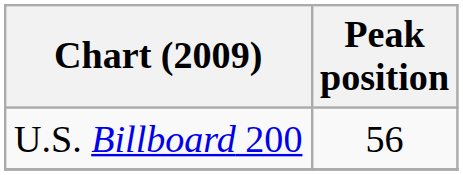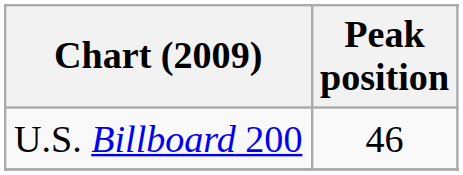U.S. Billboard 200 | Peak position: 56 -> 46
